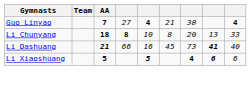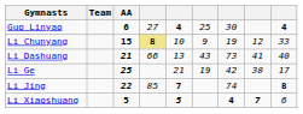Guo Linyao | AA: 7 -> 6
Guo Linyao | column 6: 21 -> 25
Guo Linyao | column 7: 38 -> 30
Li Chunyang | AA: 18 -> 15
Li Chunyang | column 4: no background -> khaki background
Li Chunyang | column 6: 8 -> 9
Li Chunyang | column 7: 20 -> 19
Li Chunyang | column 8: 13 -> 12
Li Dashuang | column 5: 16 -> 13
Li Dashuang | column 6: 45 -> 43
Li Dashuang | column 8: bold -> normal
+ row: Li Ge | 25 | 21 | 19 | 42 | 38 | 17
+ row: Li Jing | 22 | 85 | 7 | 74 | 8
Li Xiaoshuang | column 8: 6 -> 7
